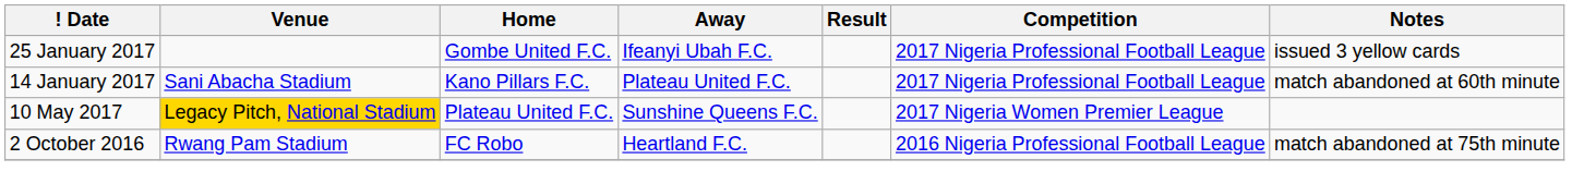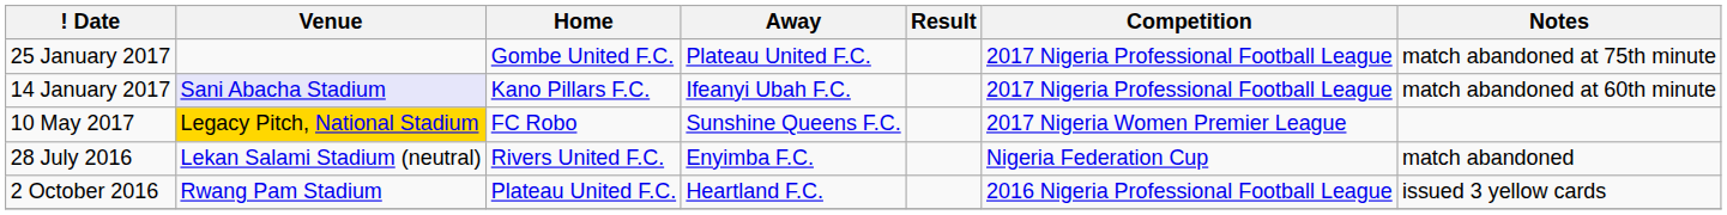25 January 2017 | Away: Ifeanyi Ubah F.C. -> Plateau United F.C.
25 January 2017 | Notes: issued 3 yellow cards -> match abandoned at 75th minute
14 January 2017 | Venue: no background -> lavender background
14 January 2017 | Away: Plateau United F.C. -> Ifeanyi Ubah F.C.
10 May 2017 | Home: Plateau United F.C. -> FC Robo
+ row: 28 July 2016 | Lekan Salami Stadium (neutral) | Rivers United F.C. | Enyimba F.C. | Nigeria Federation Cup | match abandoned
2 October 2016 | Home: FC Robo -> Plateau United F.C.
2 October 2016 | Notes: match abandoned at 75th minute -> issued 3 yellow cards
